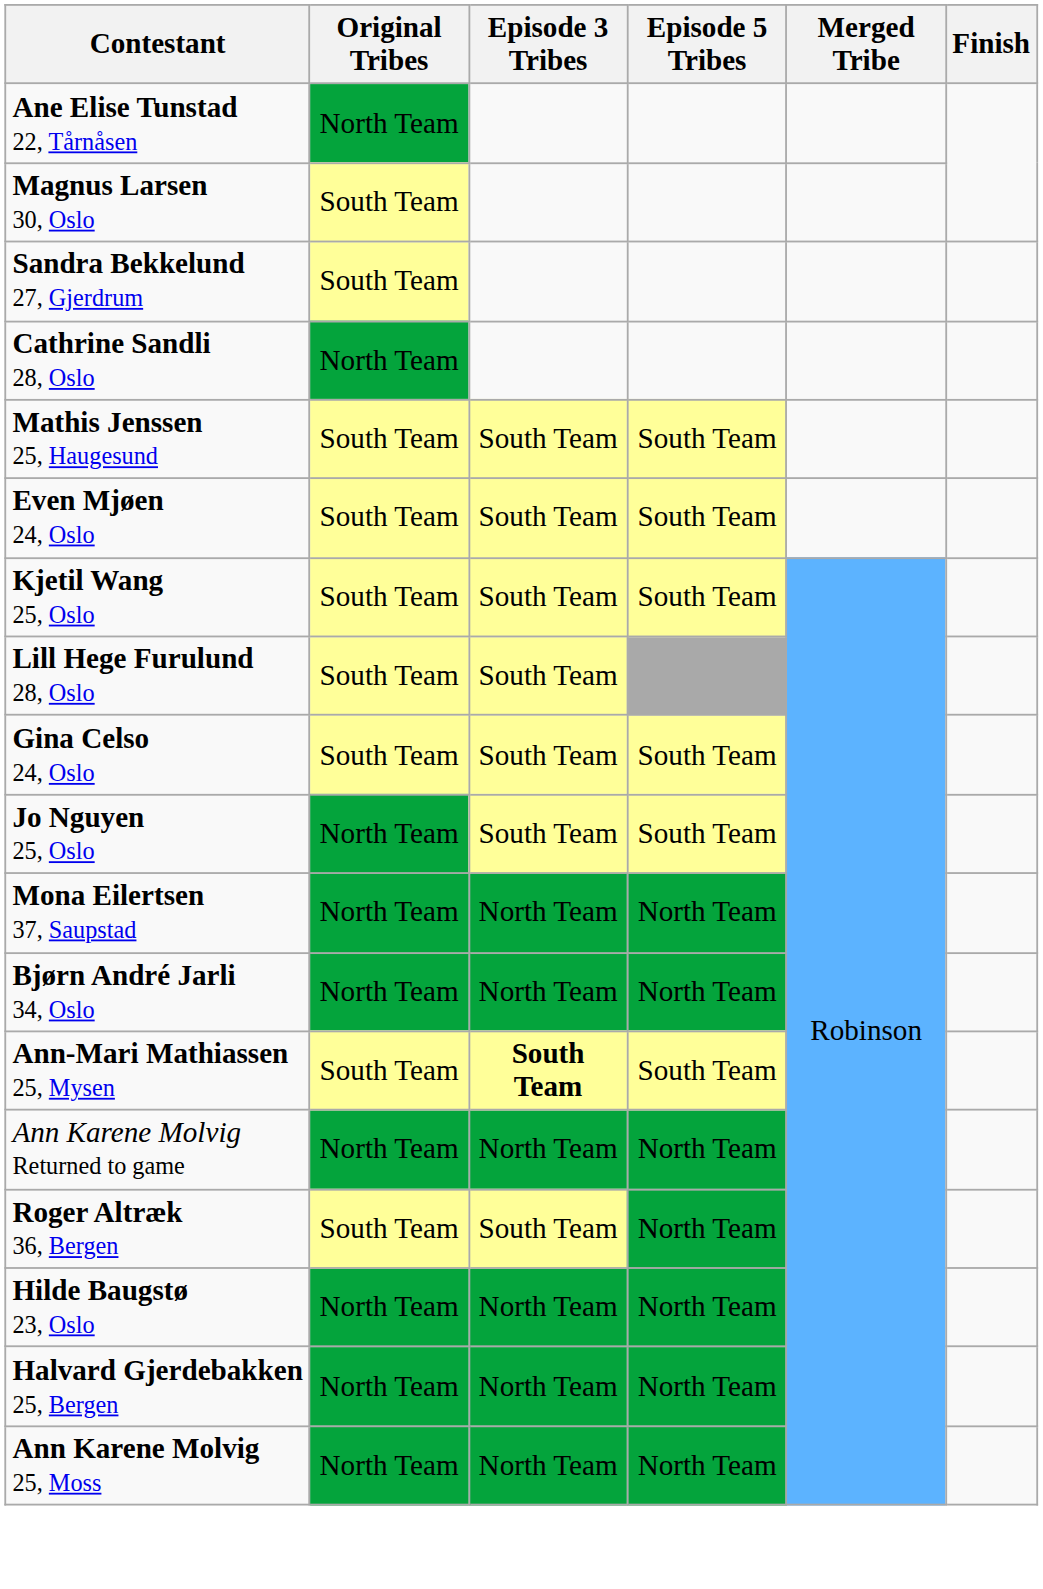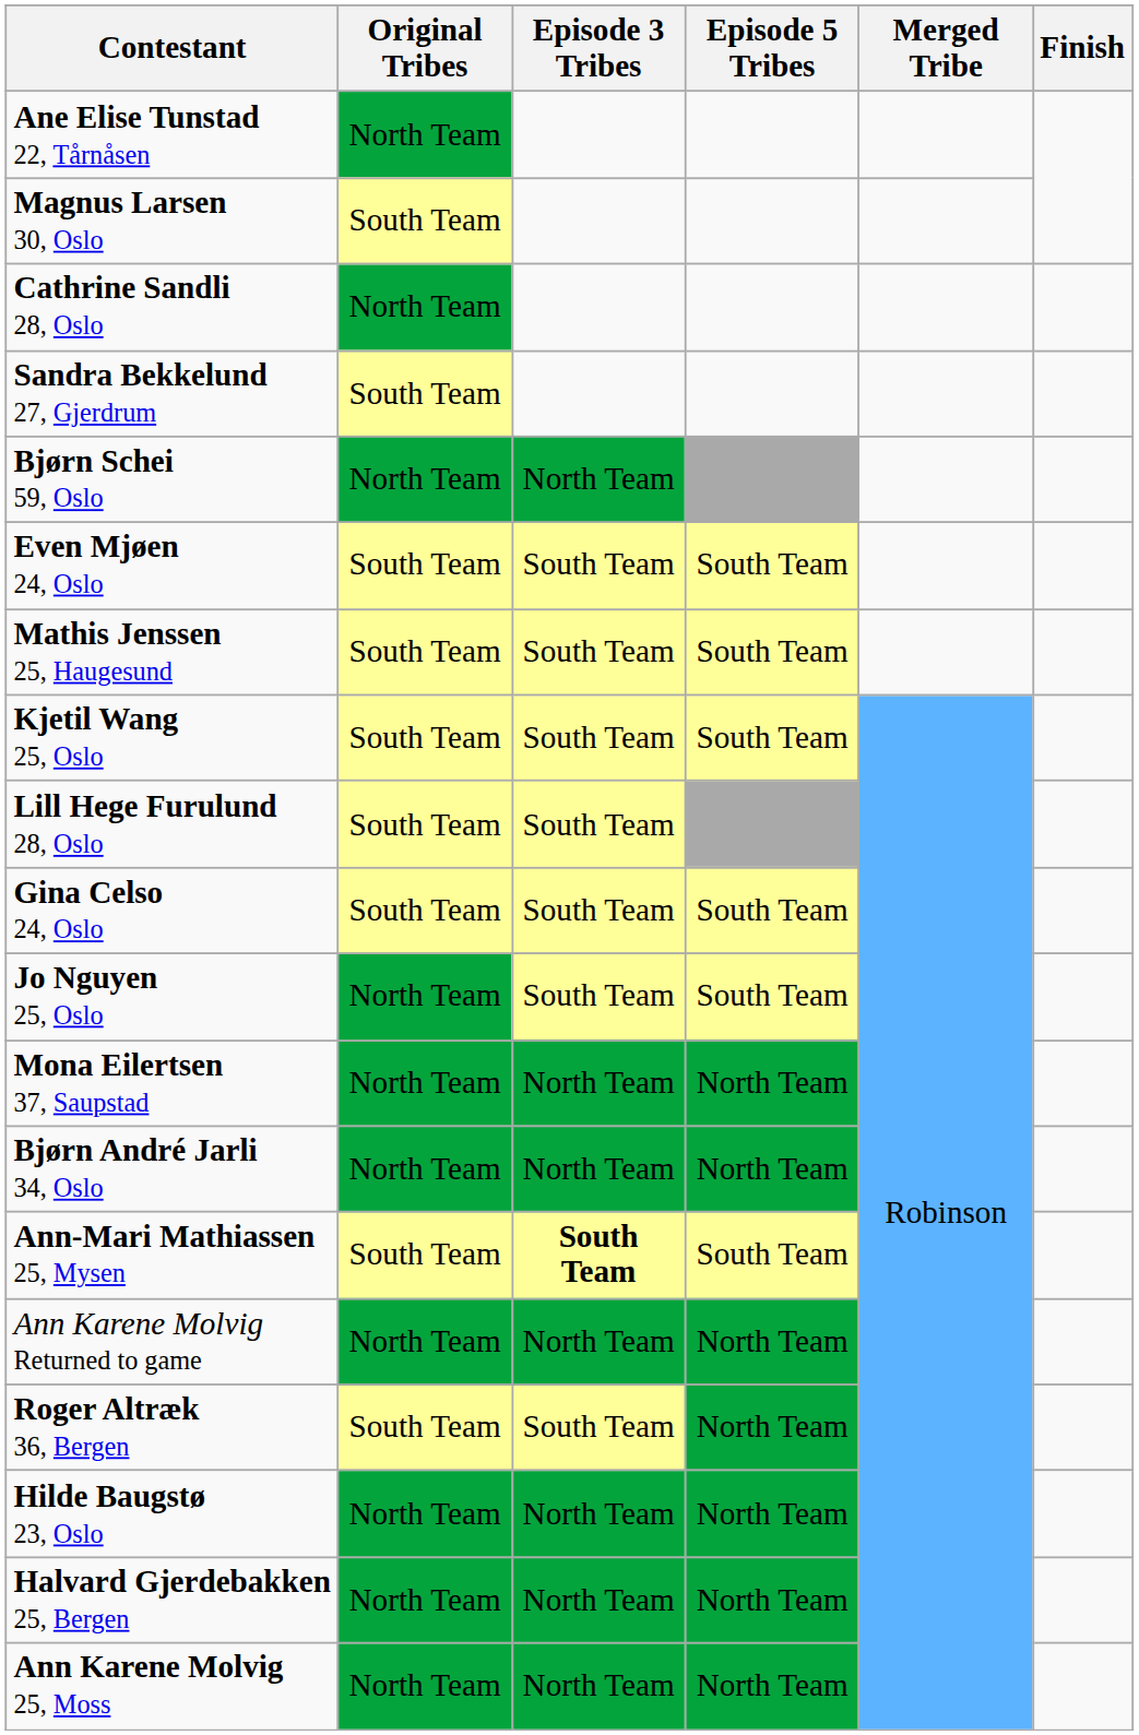rows swapped: Cathrine Sandli 28, Oslo <-> Sandra Bekkelund 27, Gjerdrum
+ row: Bjørn Schei 59, Oslo | North Team | North Team
rows swapped: Mathis Jenssen 25, Haugesund <-> Even Mjøen 24, Oslo
